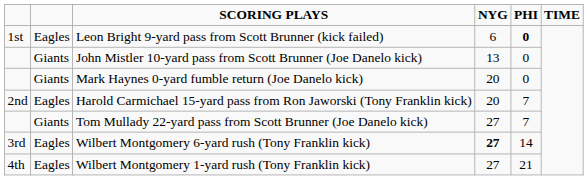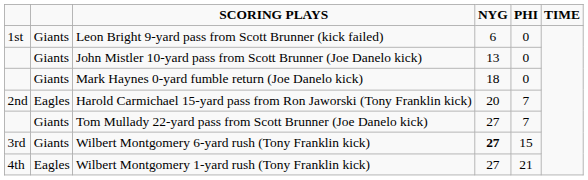Leon Bright 9-yard pass from Scott Brunner (kick failed) | column 2: Eagles -> Giants
Leon Bright 9-yard pass from Scott Brunner (kick failed) | PHI: bold -> normal
Mark Haynes 0-yard fumble return (Joe Danelo kick) | NYG: 20 -> 18
Wilbert Montgomery 6-yard rush (Tony Franklin kick) | column 2: Eagles -> Giants
Wilbert Montgomery 6-yard rush (Tony Franklin kick) | PHI: 14 -> 15
